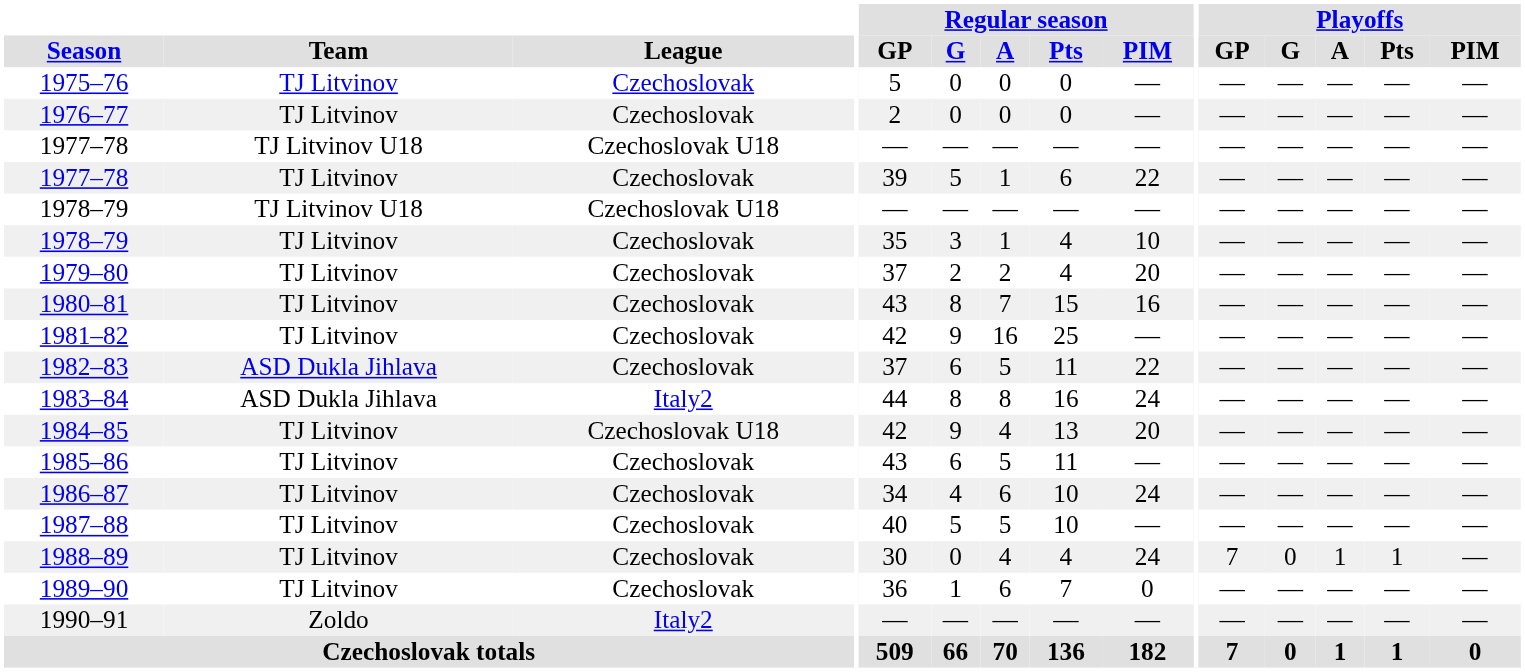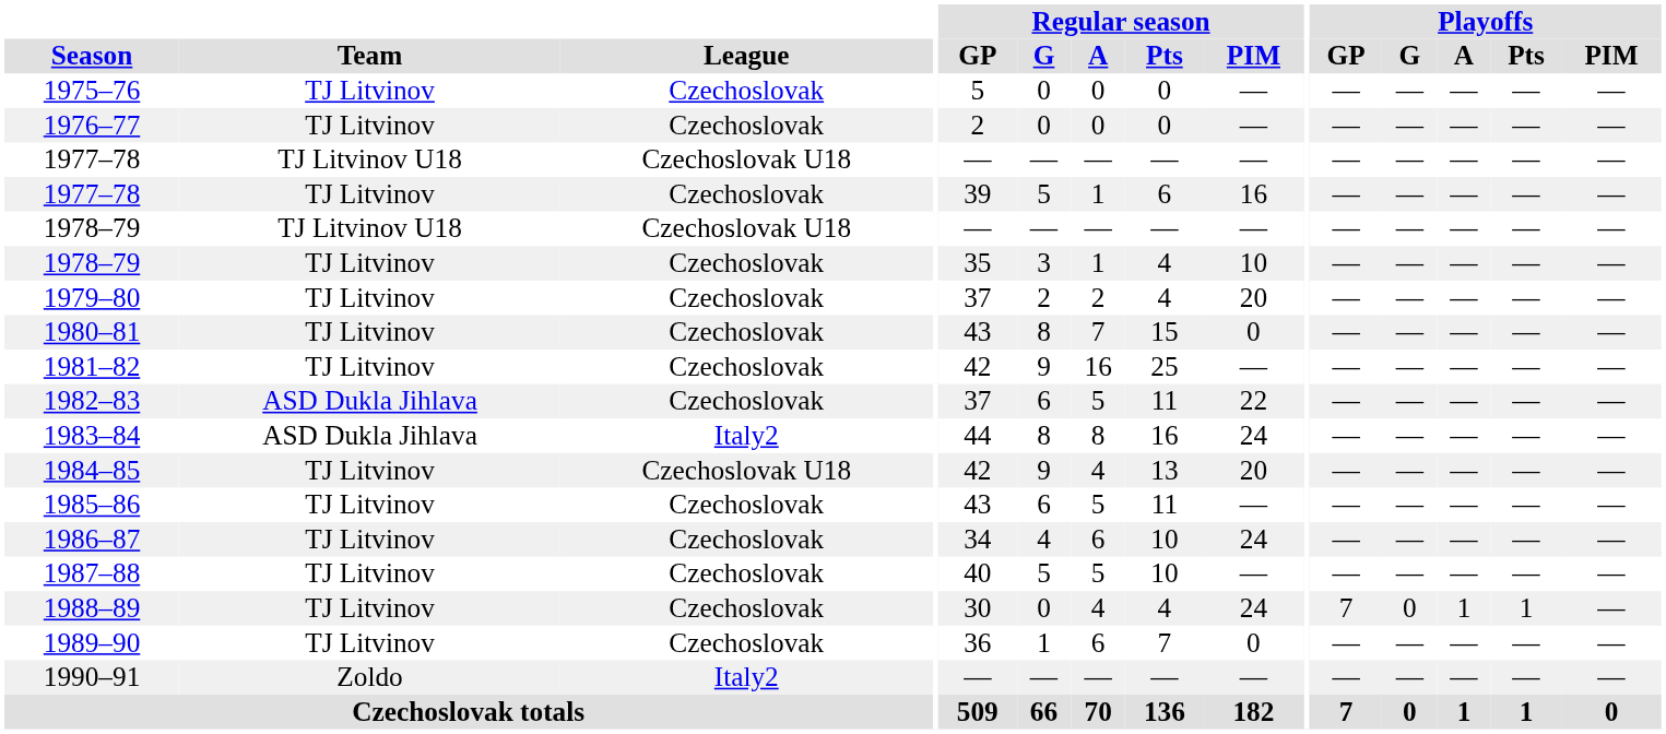1977–78 / TJ Litvinov | Regular season / PIM: 22 -> 16
1980–81 | Regular season / PIM: 16 -> 0
